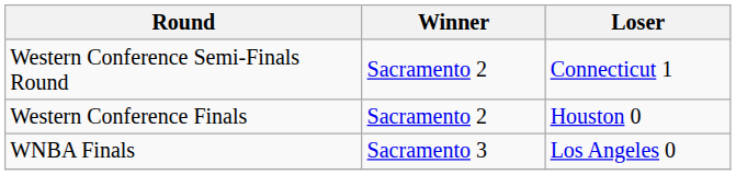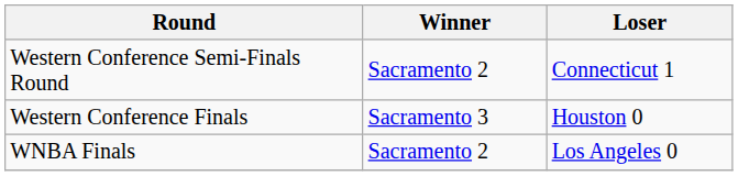Western Conference Finals | Winner: Sacramento 2 -> Sacramento 3
WNBA Finals | Winner: Sacramento 3 -> Sacramento 2
